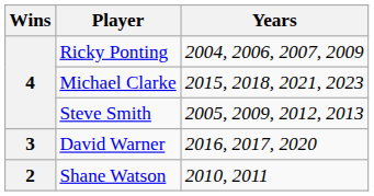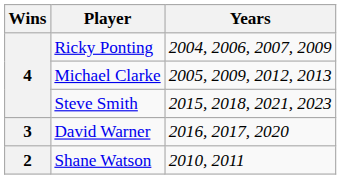Michael Clarke | Years: 2015, 2018, 2021, 2023 -> 2005, 2009, 2012, 2013
Steve Smith | Years: 2005, 2009, 2012, 2013 -> 2015, 2018, 2021, 2023
